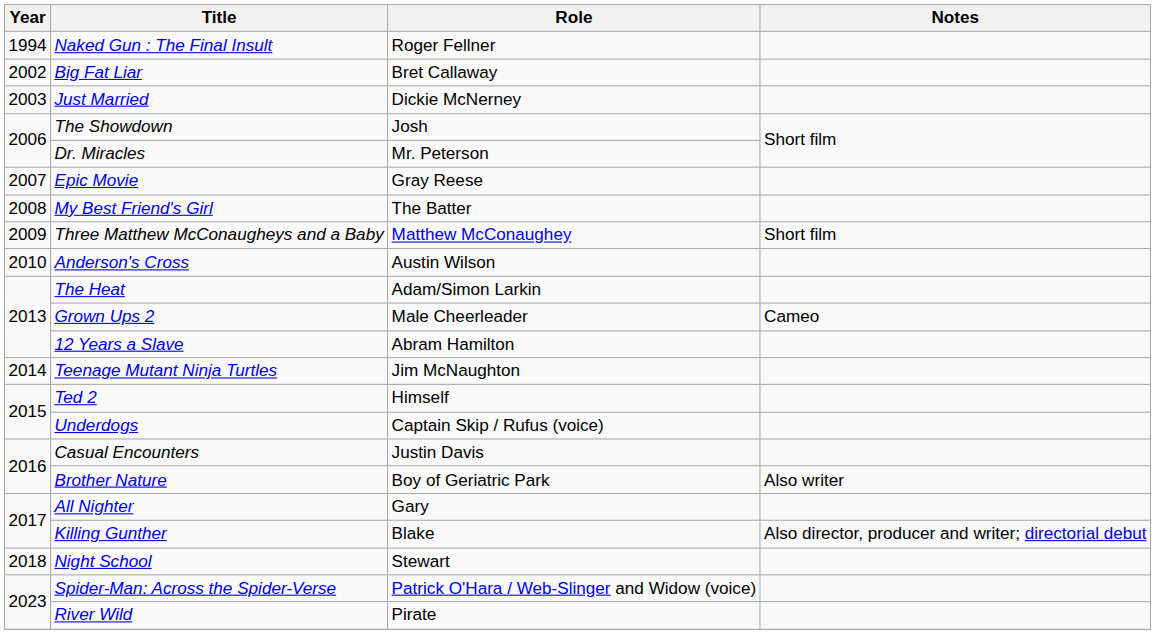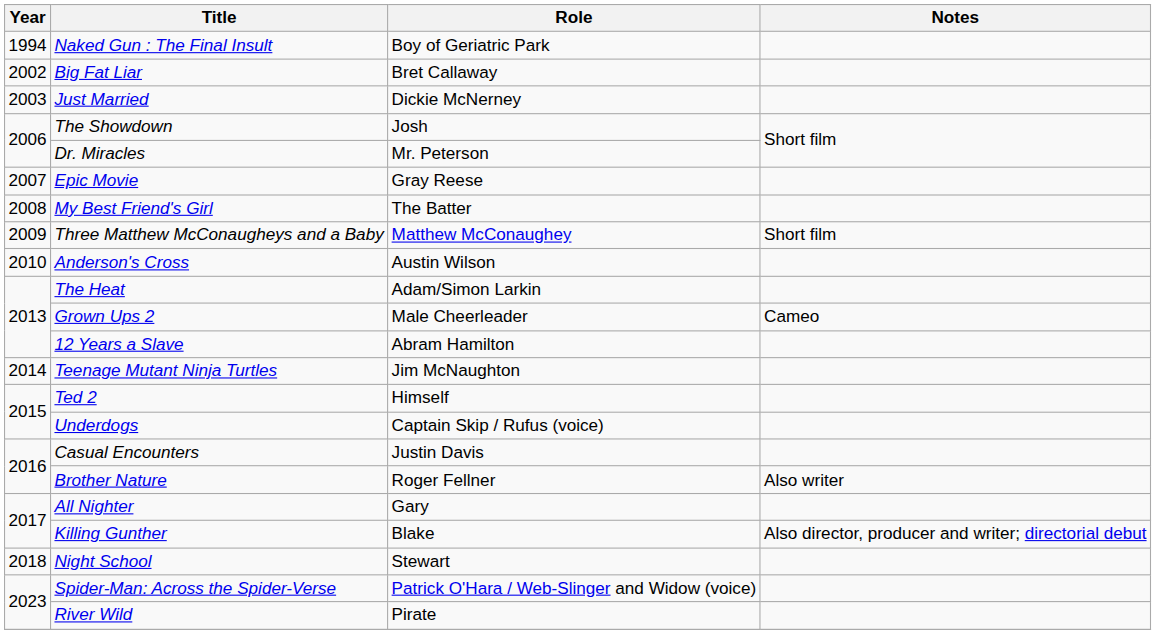Naked Gun : The Final Insult | Role: Roger Fellner -> Boy of Geriatric Park
Brother Nature | Role: Boy of Geriatric Park -> Roger Fellner
